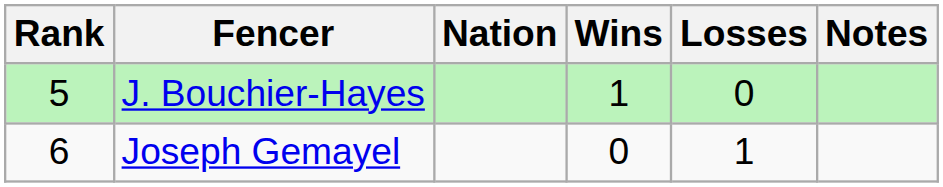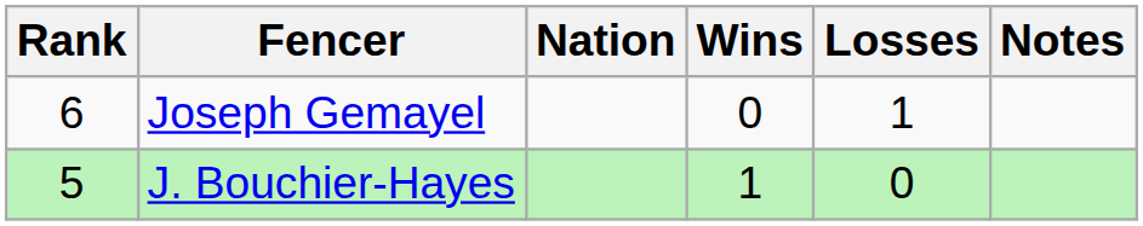rows swapped: J. Bouchier-Hayes <-> Joseph Gemayel
